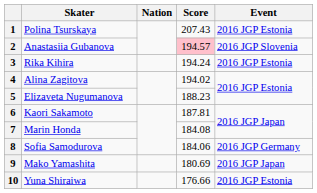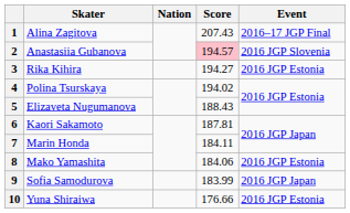1 | Skater: Polina Tsurskaya -> Alina Zagitova
1 | Event: 2016 JGP Estonia -> 2016–17 JGP Final
3 | Score: 194.24 -> 194.27
4 | Skater: Alina Zagitova -> Polina Tsurskaya
5 | Score: 188.23 -> 188.43
7 | Score: 184.08 -> 184.11
8 | Skater: Sofia Samodurova -> Mako Yamashita
8 | Event: 2016 JGP Germany -> 2016 JGP Estonia
9 | Skater: Mako Yamashita -> Sofia Samodurova
9 | Score: 180.69 -> 183.99
